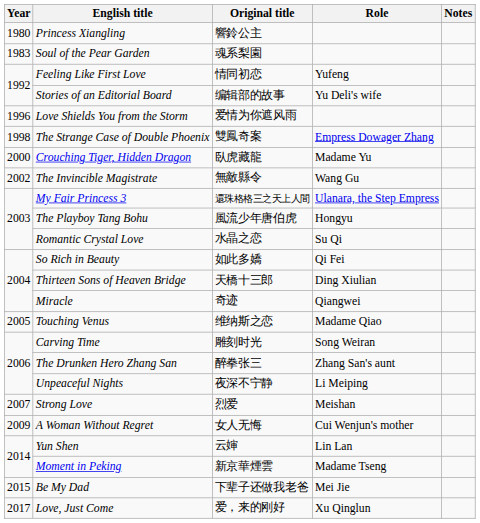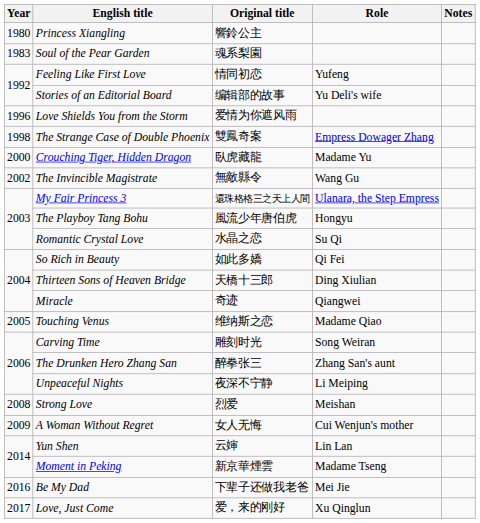Strong Love | Year: 2007 -> 2008
Be My Dad | Year: 2015 -> 2016
